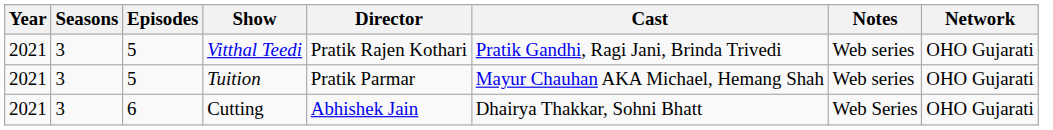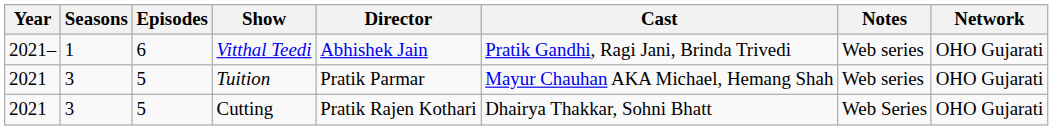Vitthal Teedi | Year: 2021 -> 2021–
Vitthal Teedi | Seasons: 3 -> 1
Vitthal Teedi | Episodes: 5 -> 6
Vitthal Teedi | Director: Pratik Rajen Kothari -> Abhishek Jain
Cutting | Episodes: 6 -> 5
Cutting | Director: Abhishek Jain -> Pratik Rajen Kothari
